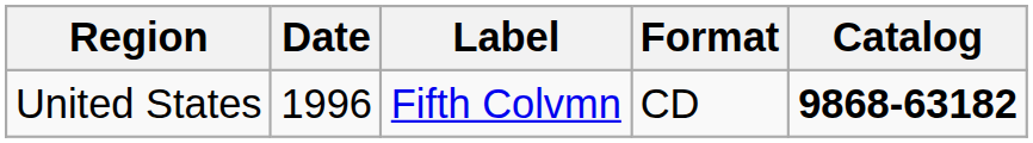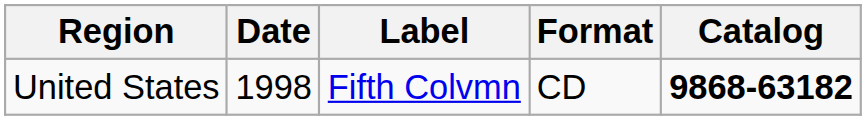United States | Date: 1996 -> 1998
